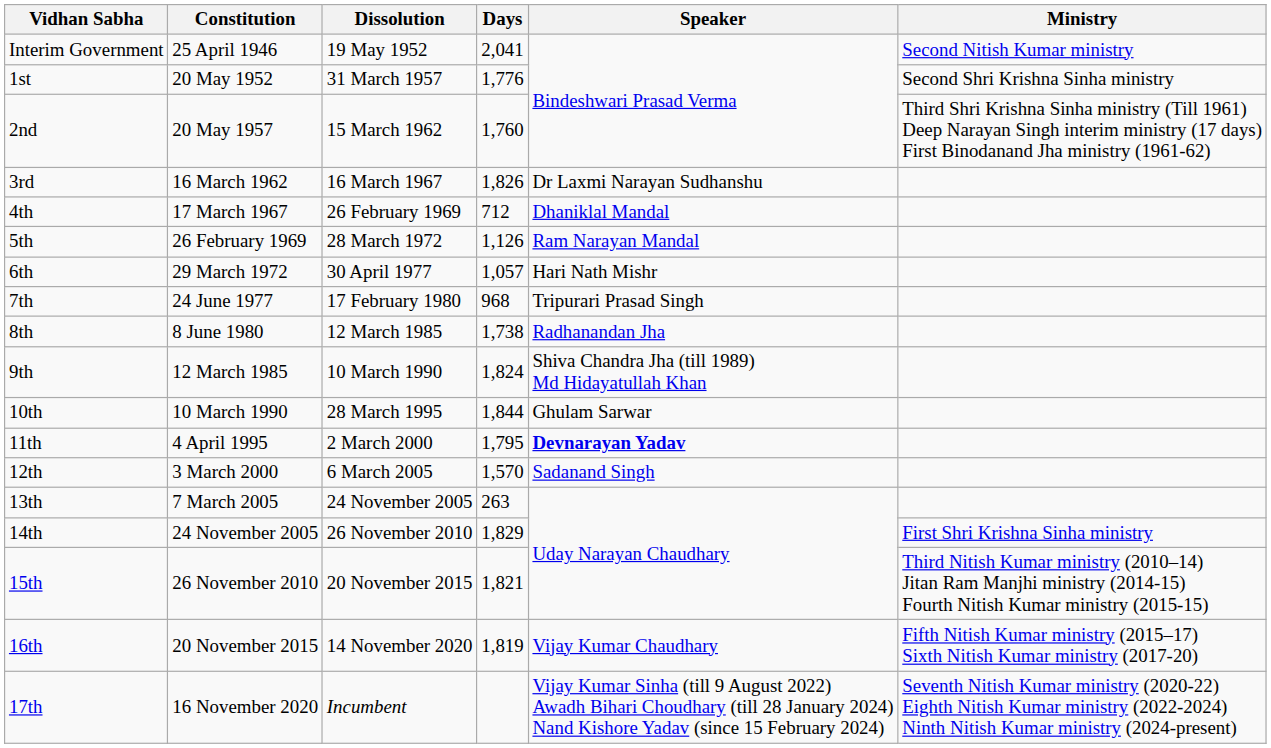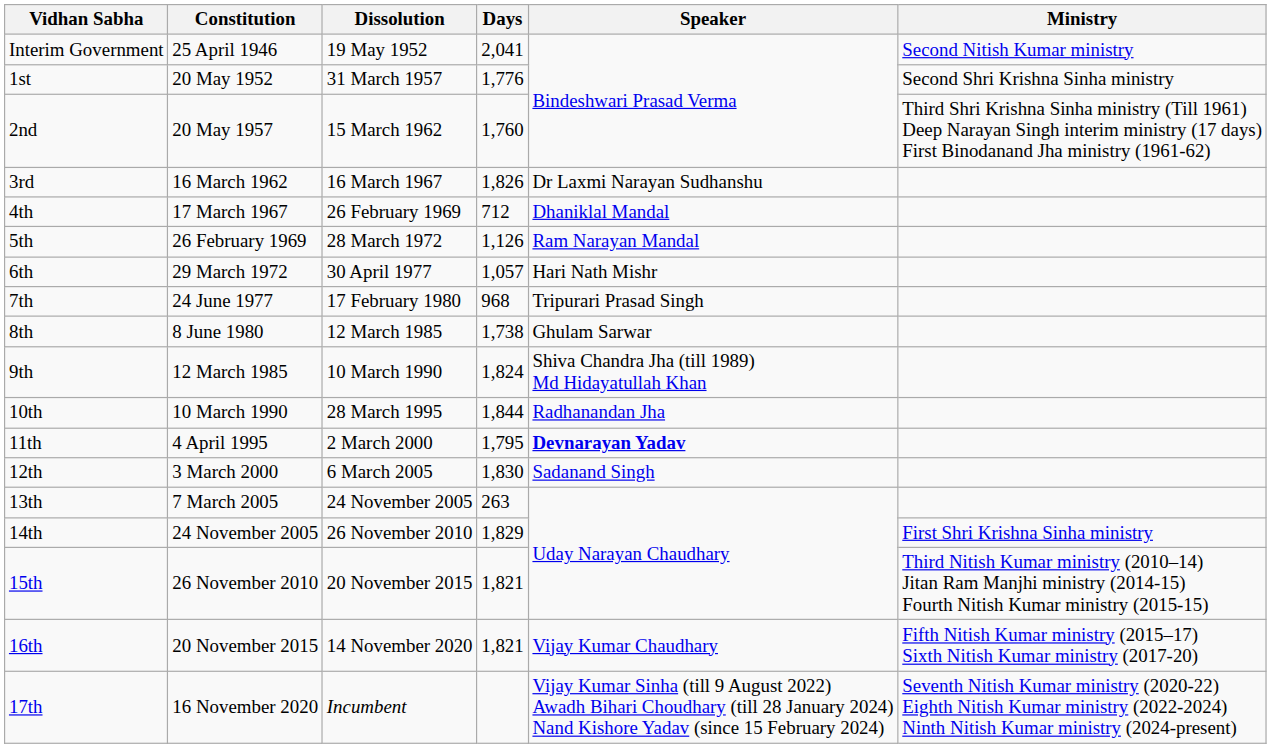8th | Speaker: Radhanandan Jha -> Ghulam Sarwar
10th | Speaker: Ghulam Sarwar -> Radhanandan Jha
12th | Days: 1,570 -> 1,830
16th | Days: 1,819 -> 1,821
